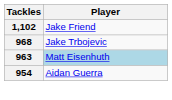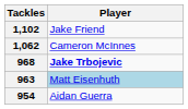+ row: 1,062 | Cameron McInnes
968 | Player: normal -> bold
